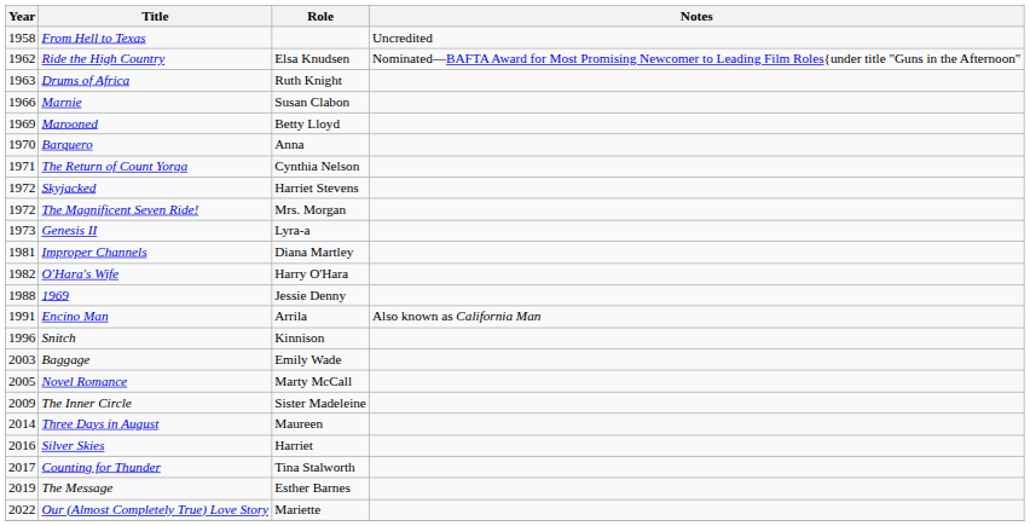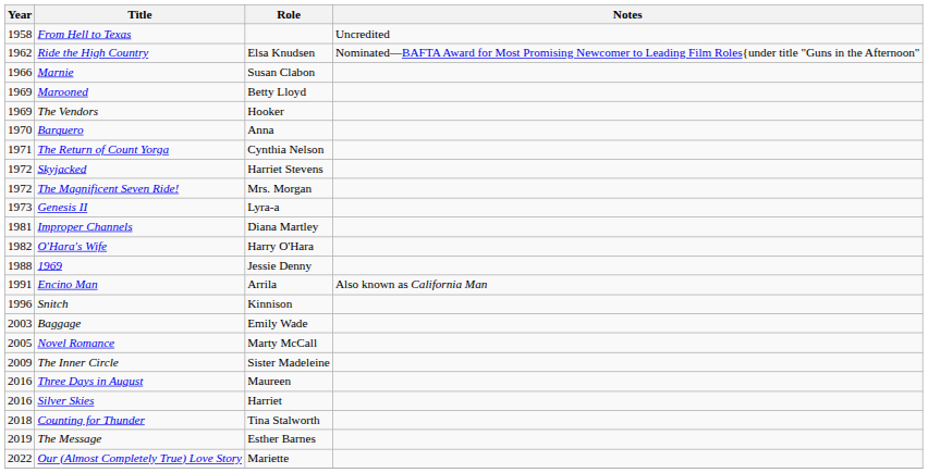- row: 1963 | Drums of Africa | Ruth Knight
+ row: 1969 | The Vendors | Hooker
Three Days in August | Year: 2014 -> 2016
Counting for Thunder | Year: 2017 -> 2018
